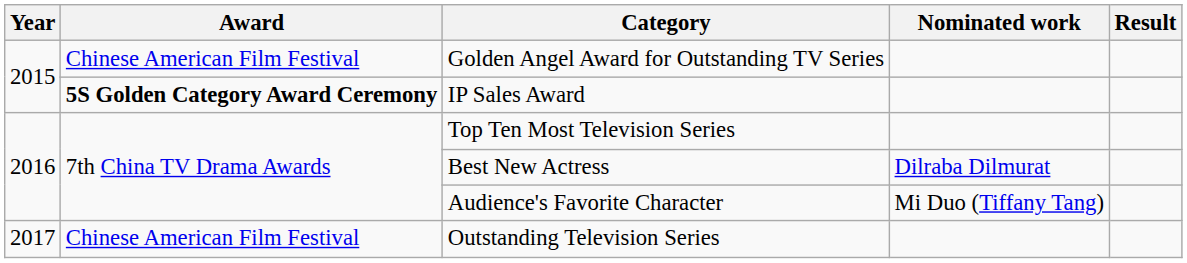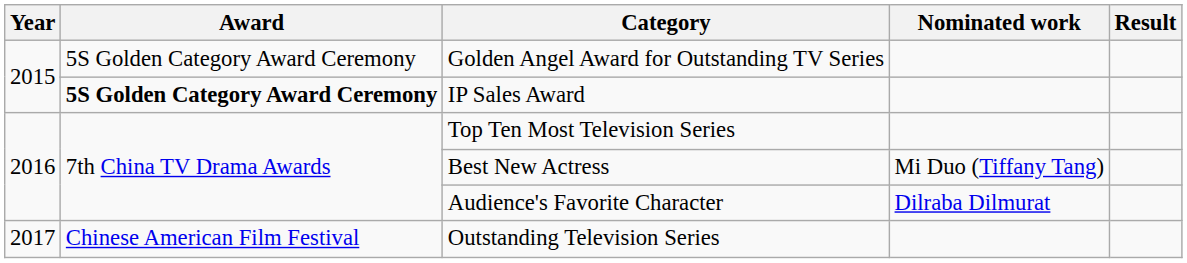Golden Angel Award for Outstanding TV Series | Award: Chinese American Film Festival -> 5S Golden Category Award Ceremony
Best New Actress | Nominated work: Dilraba Dilmurat -> Mi Duo (Tiffany Tang)
Audience's Favorite Character | Nominated work: Mi Duo (Tiffany Tang) -> Dilraba Dilmurat
